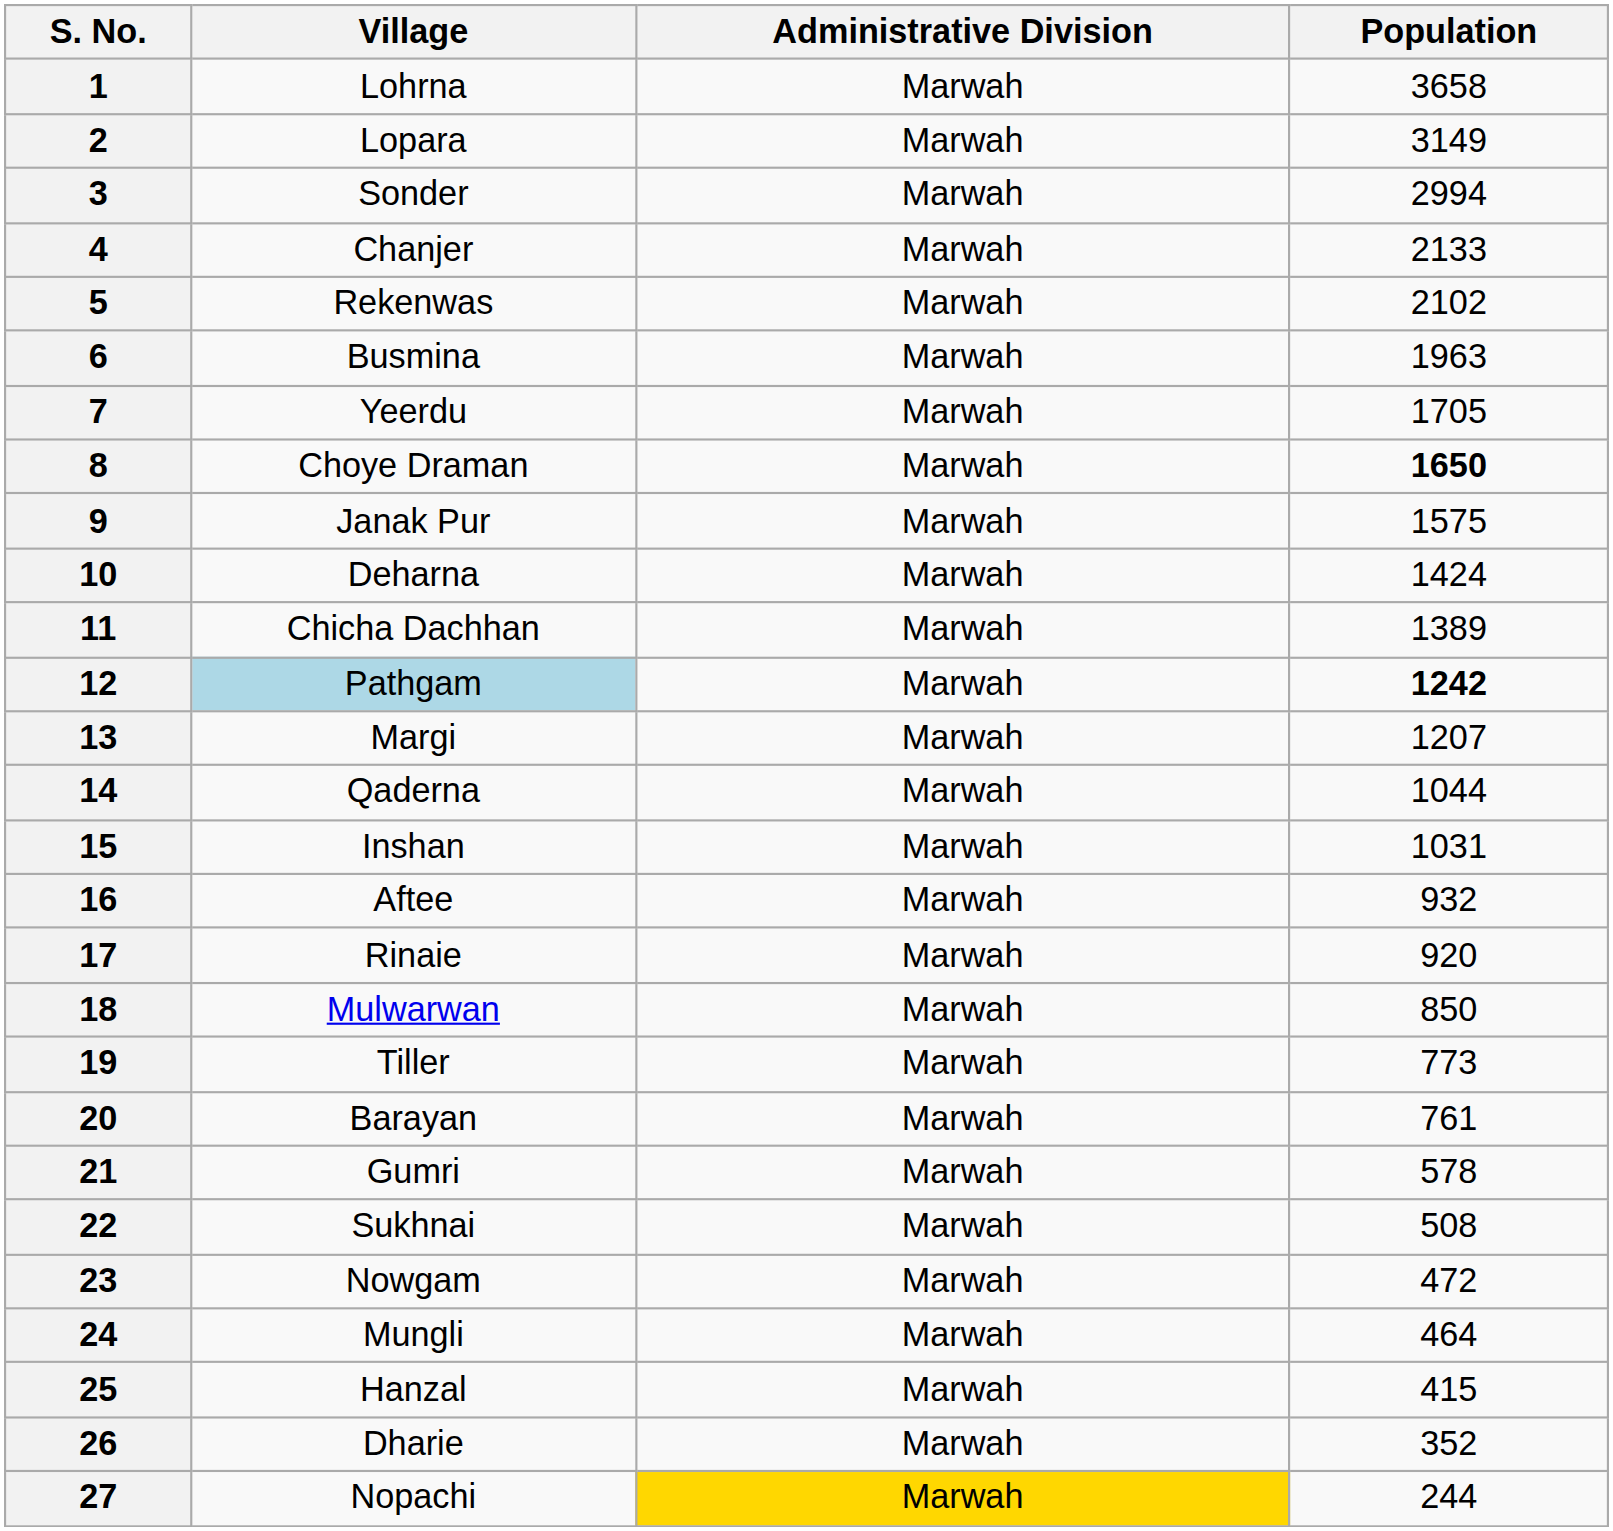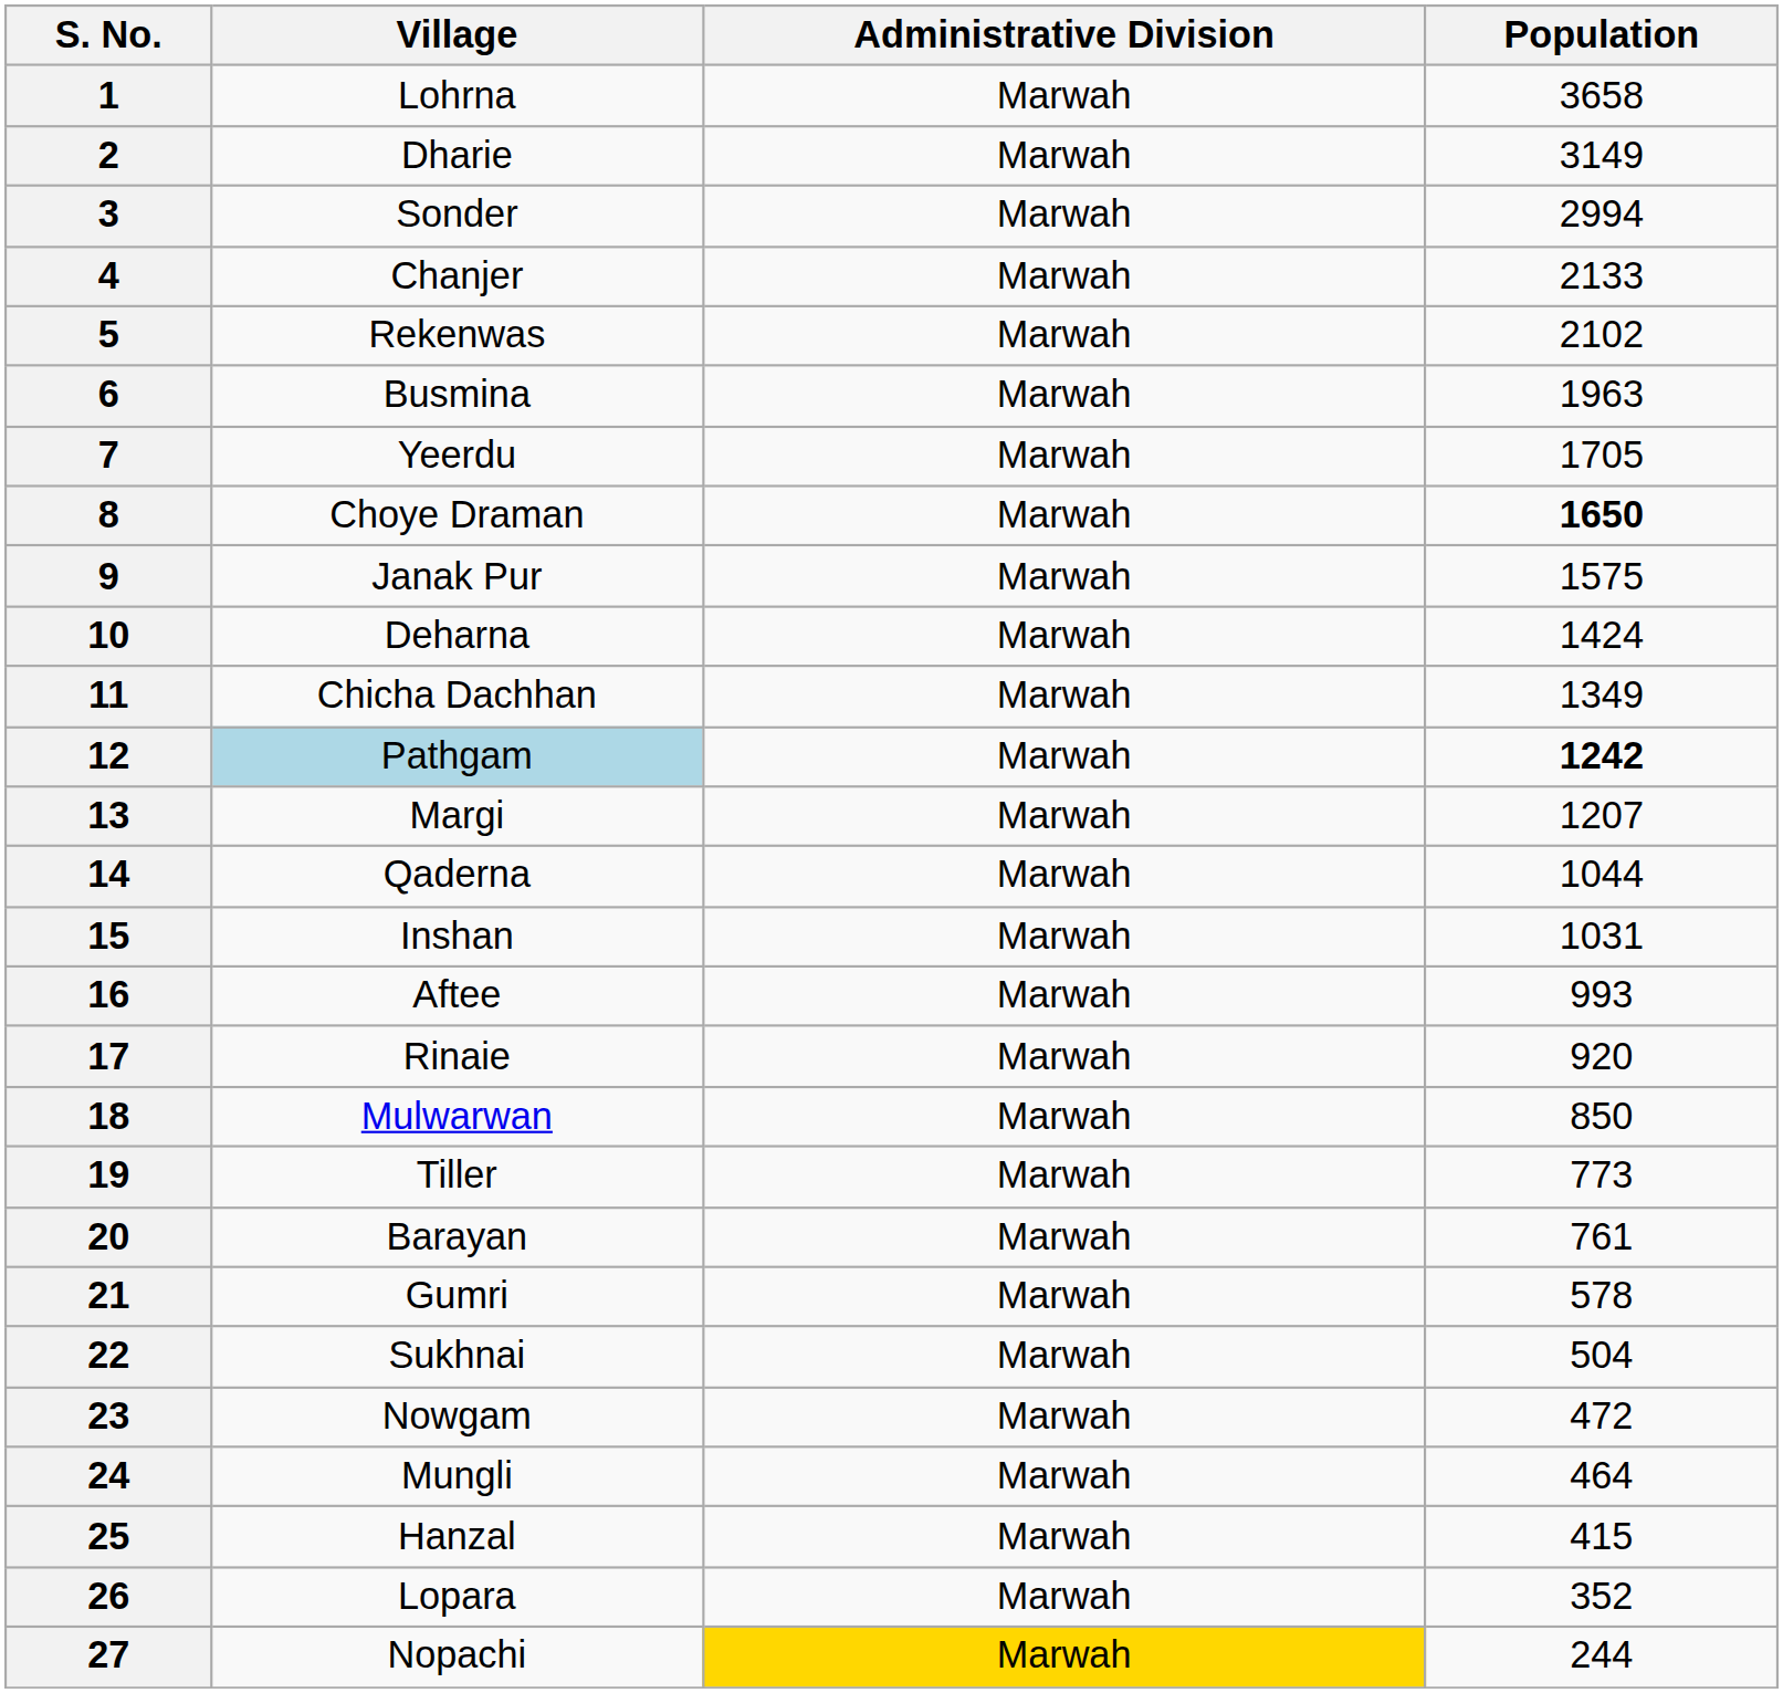2 | Village: Lopara -> Dharie
11 | Population: 1389 -> 1349
16 | Population: 932 -> 993
22 | Population: 508 -> 504
26 | Village: Dharie -> Lopara
